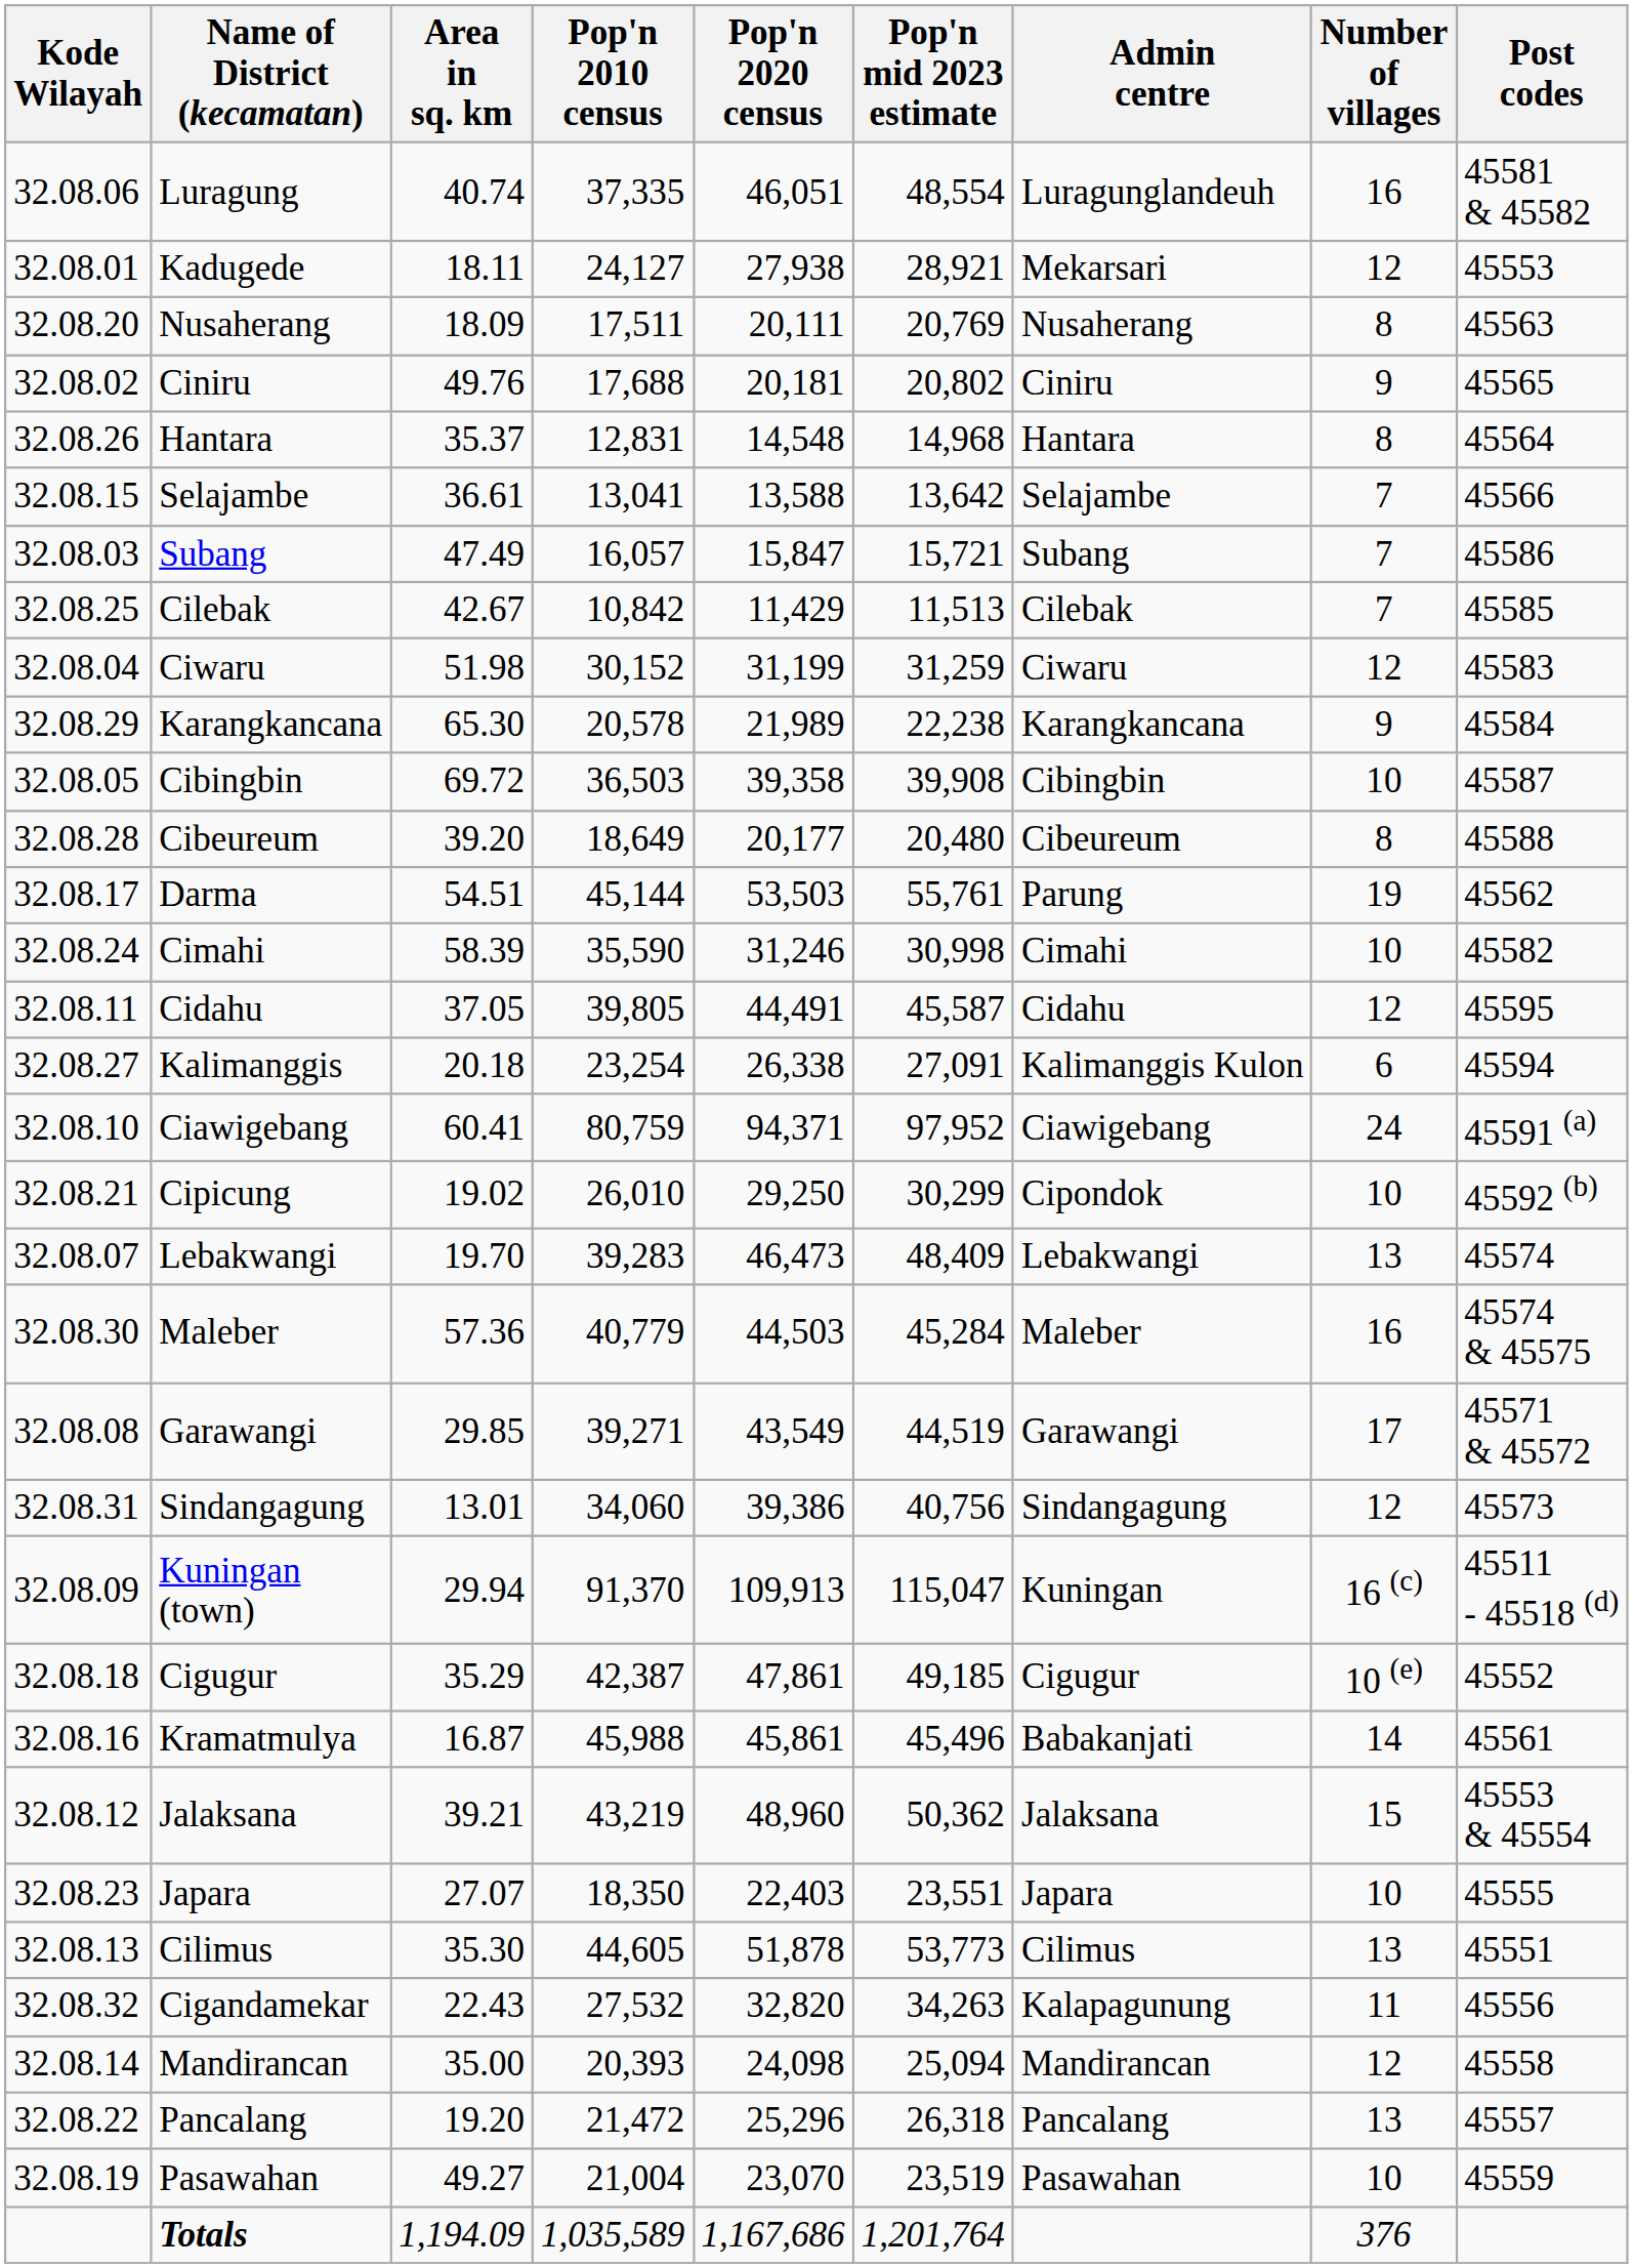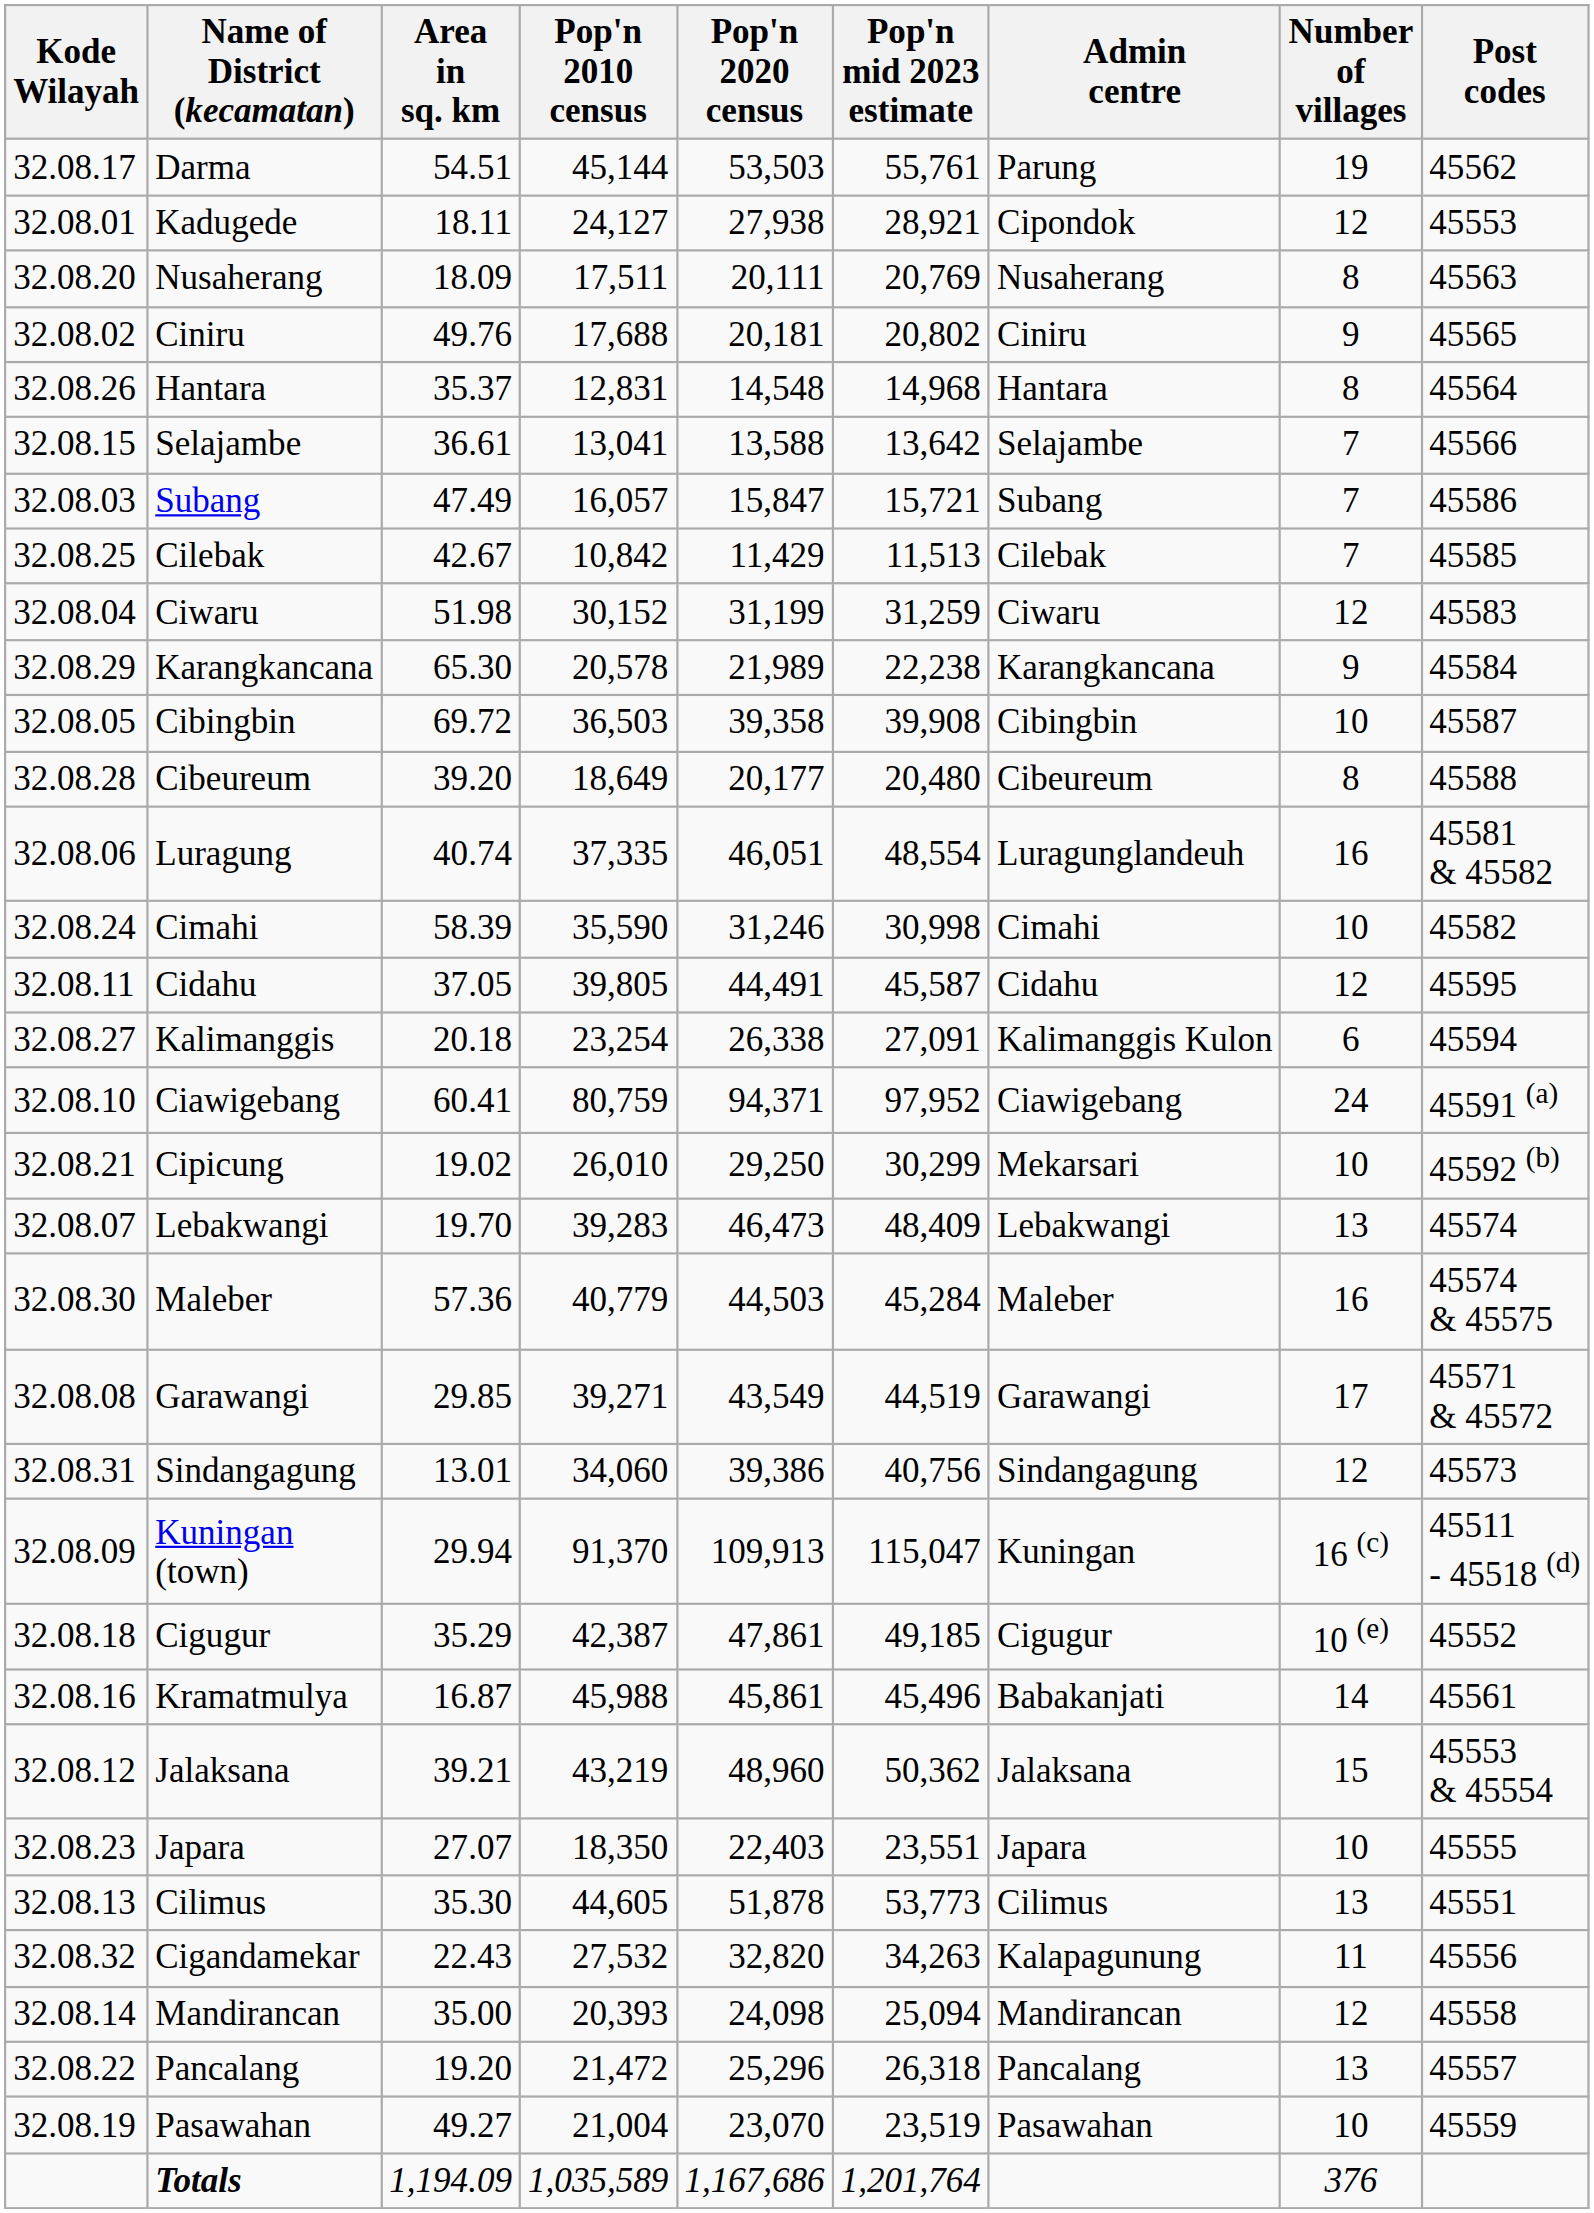rows swapped: Darma <-> Luragung
Kadugede | Admin centre: Mekarsari -> Cipondok
Cipicung | Admin centre: Cipondok -> Mekarsari
